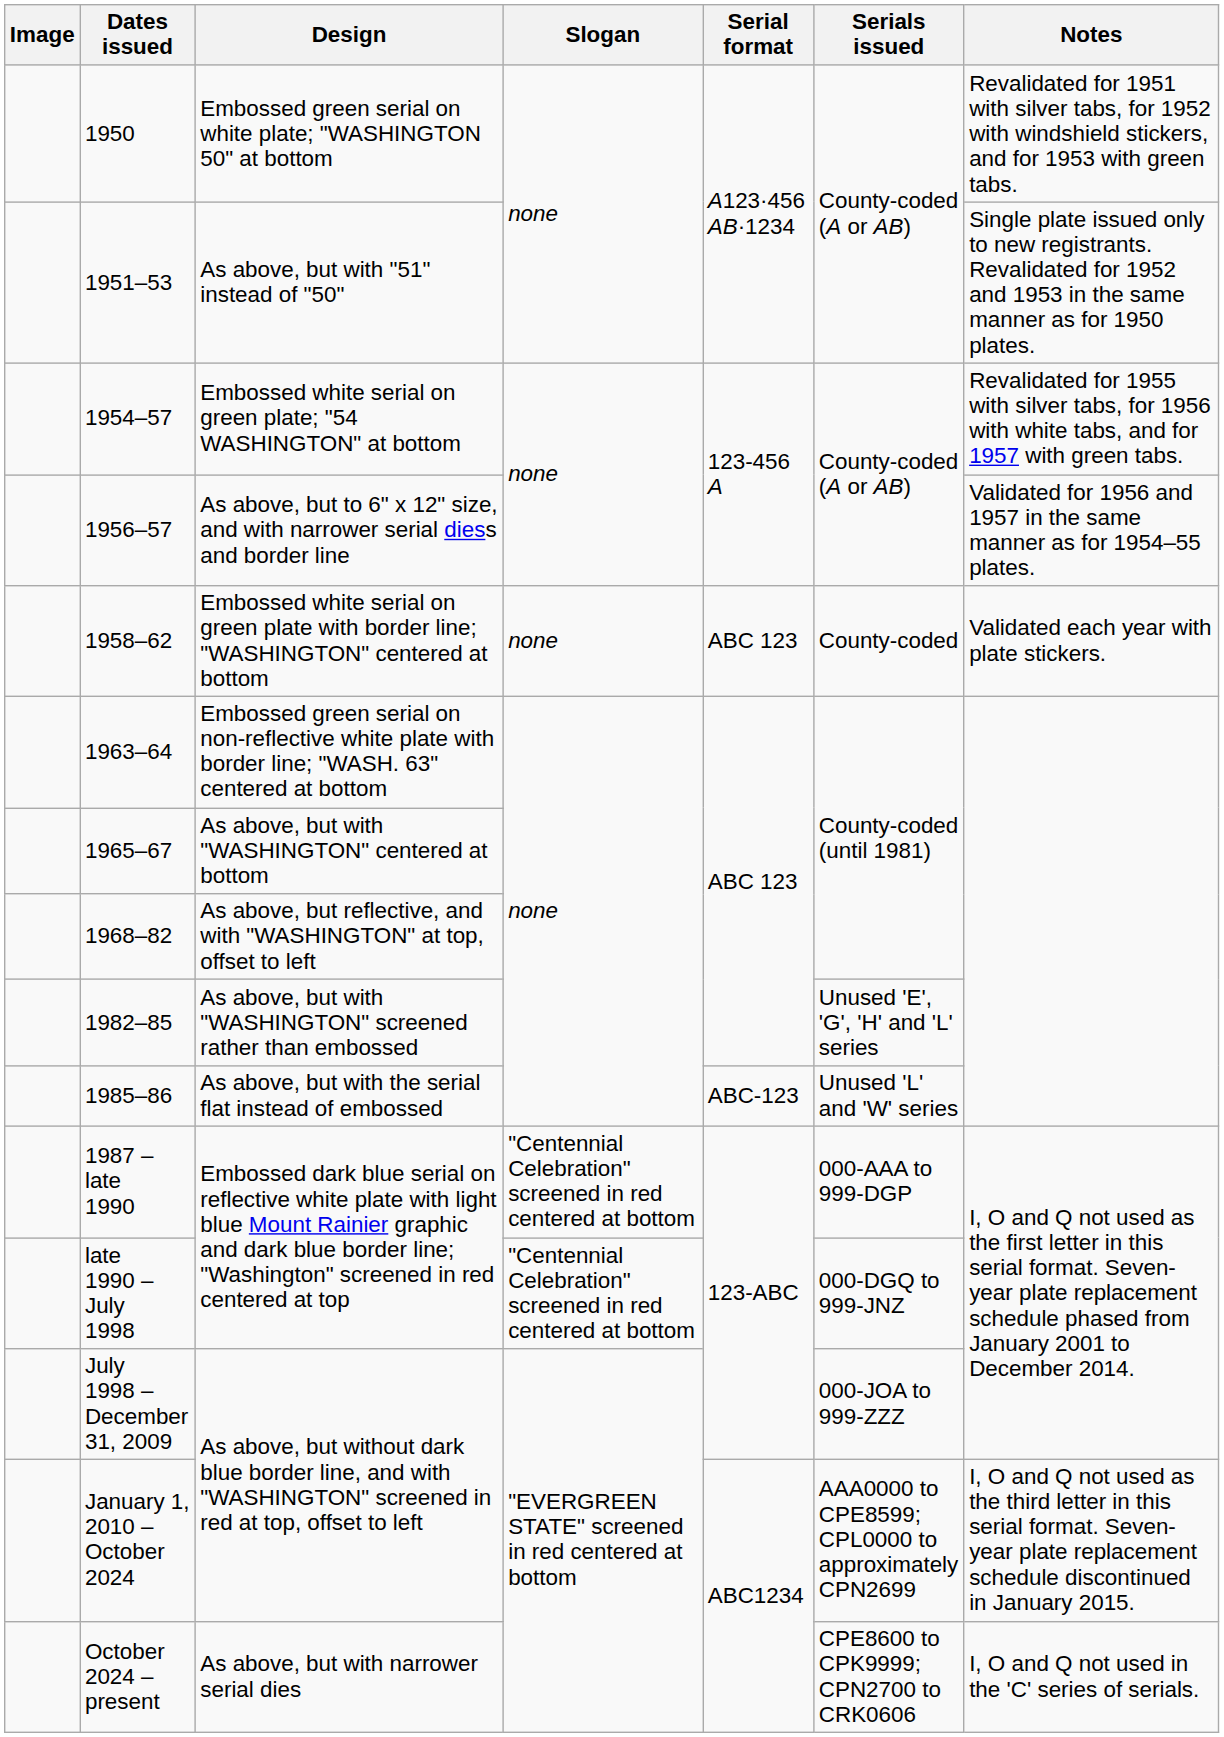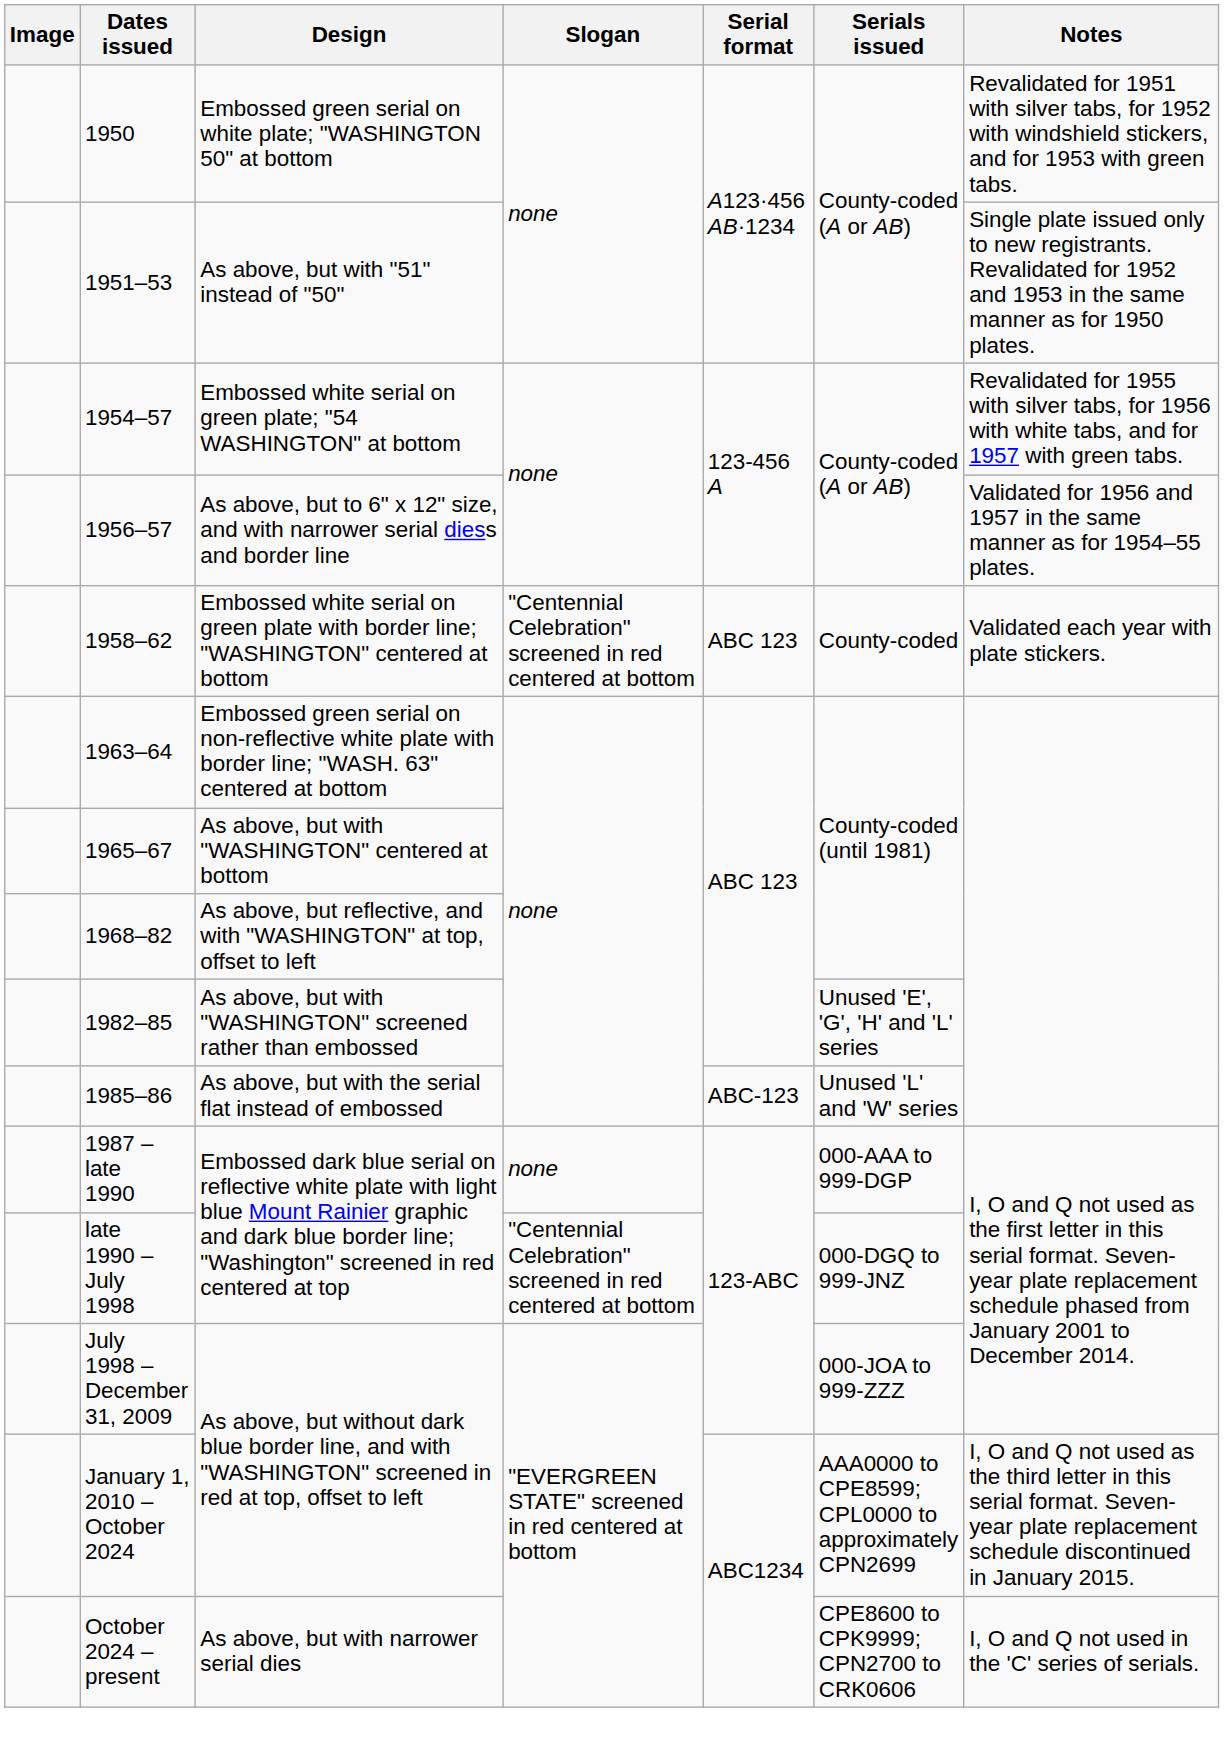1958–62 | Slogan: none -> "Centennial Celebration" screened in red centered at bottom
1987 – late 1990 | Slogan: "Centennial Celebration" screened in red centered at bottom -> none
